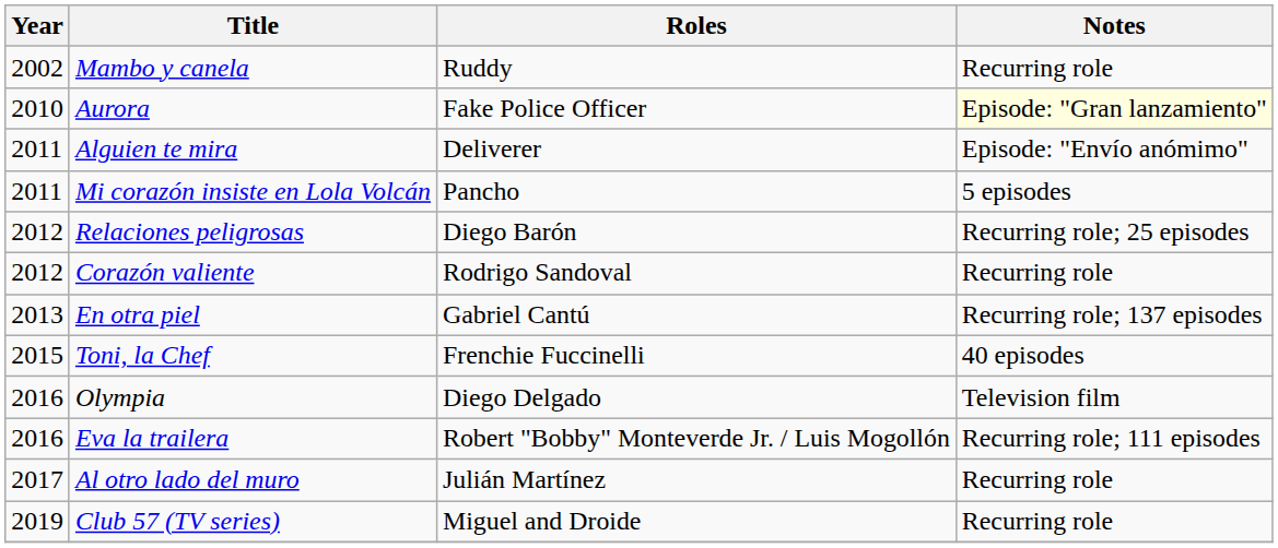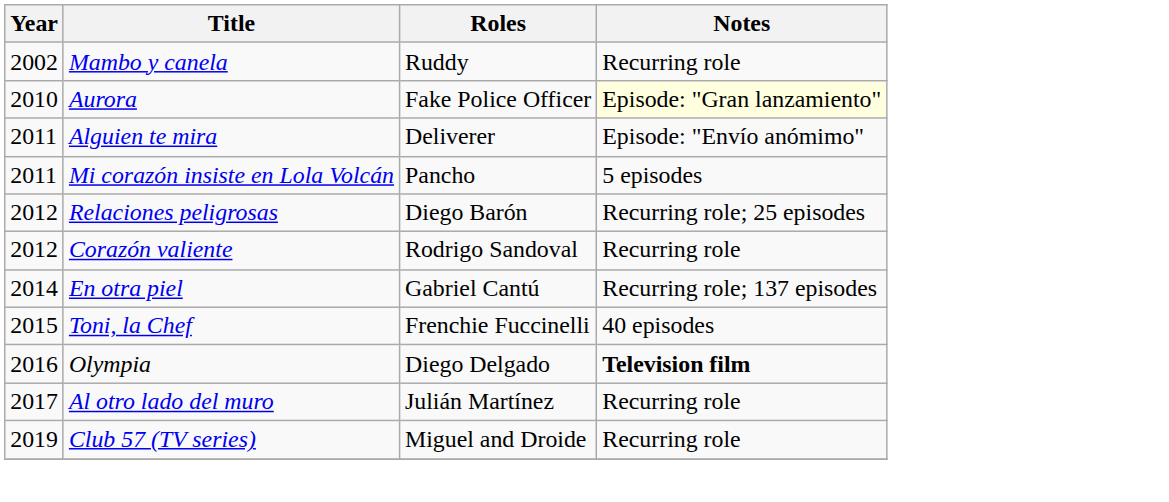En otra piel | Year: 2013 -> 2014
Olympia | Notes: normal -> bold
- row: 2016 | Eva la trailera | Robert "Bobby" Monteverde Jr. / Luis Mogollón | Recurring role; 111 episodes
